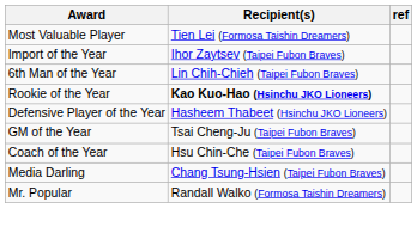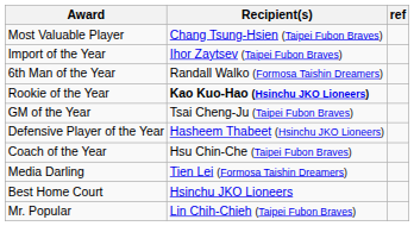Most Valuable Player | Recipient(s): Tien Lei (Formosa Taishin Dreamers) -> Chang Tsung-Hsien (Taipei Fubon Braves)
6th Man of the Year | Recipient(s): Lin Chih-Chieh (Taipei Fubon Braves) -> Randall Walko (Formosa Taishin Dreamers)
rows swapped: Defensive Player of the Year <-> GM of the Year
Media Darling | Recipient(s): Chang Tsung-Hsien (Taipei Fubon Braves) -> Tien Lei (Formosa Taishin Dreamers)
+ row: Best Home Court | Hsinchu JKO Lioneers
Mr. Popular | Recipient(s): Randall Walko (Formosa Taishin Dreamers) -> Lin Chih-Chieh (Taipei Fubon Braves)
